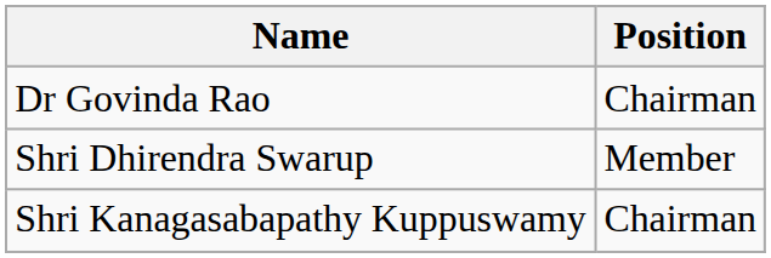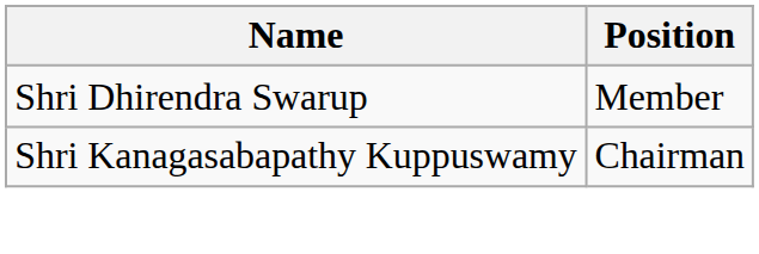- row: Dr Govinda Rao | Chairman
